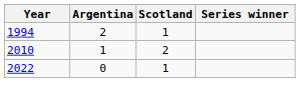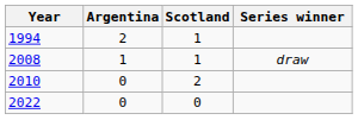+ row: 2008 | 1 | 1 | draw
2010 | Argentina: 1 -> 0
2022 | Scotland: 1 -> 0
